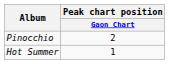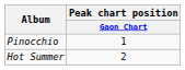Pinocchio | Peak chart position / Gaon Chart: 2 -> 1
Hot Summer | Peak chart position / Gaon Chart: 1 -> 2
